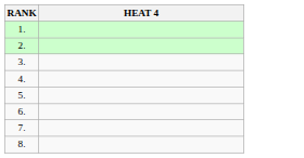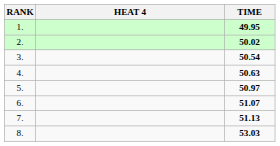+ column: TIME | 49.95 | 50.02 | 50.54 | 50.63 | 50.97 | 51.07 | 51.13 | 53.03
